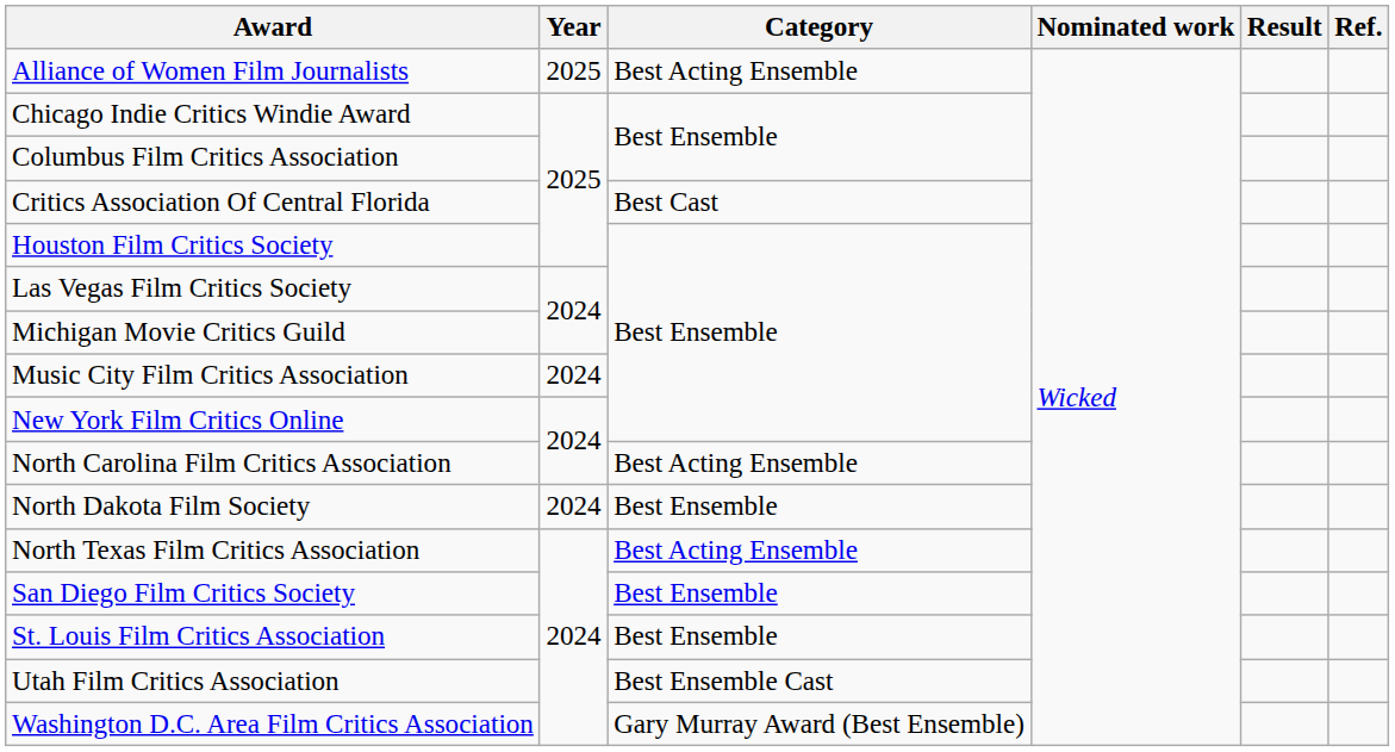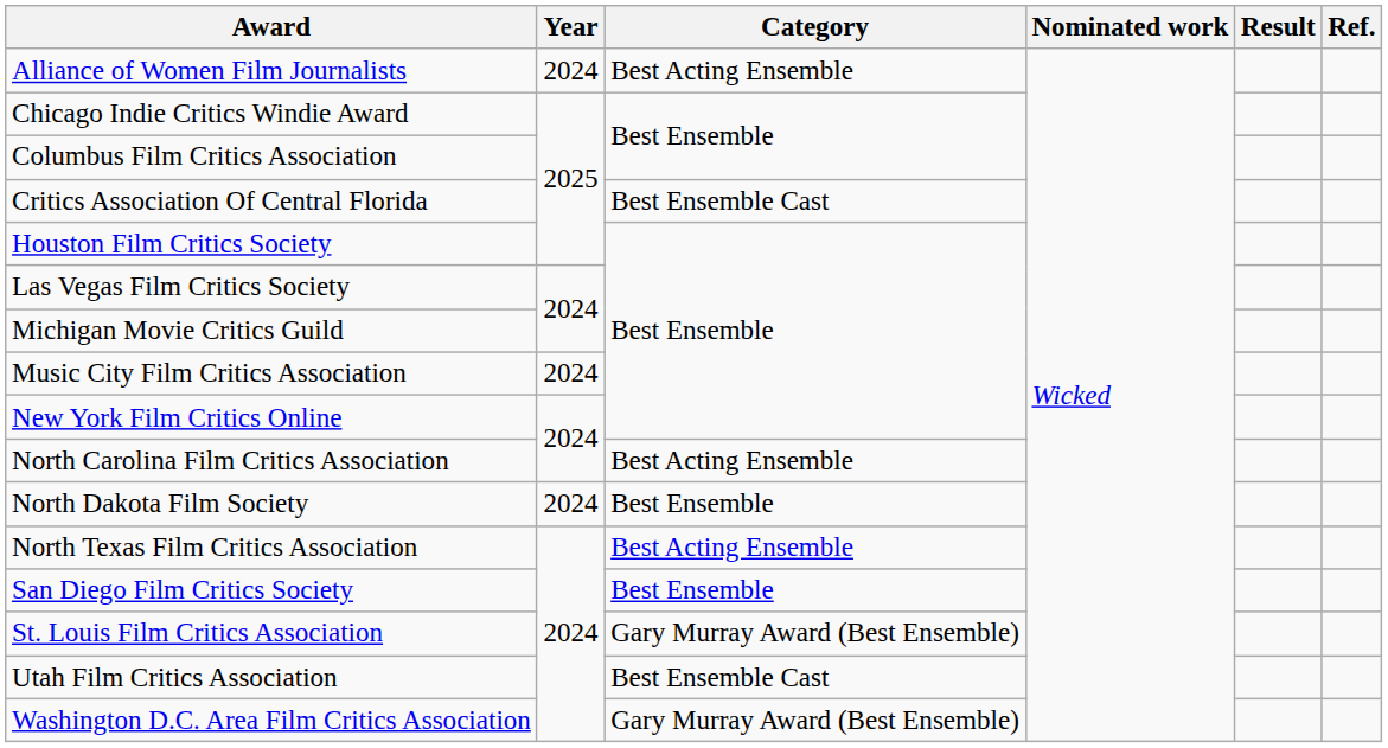Alliance of Women Film Journalists | Year: 2025 -> 2024
Critics Association Of Central Florida | Category: Best Cast -> Best Ensemble Cast
St. Louis Film Critics Association | Category: Best Ensemble -> Gary Murray Award (Best Ensemble)
